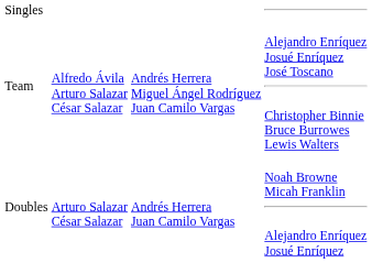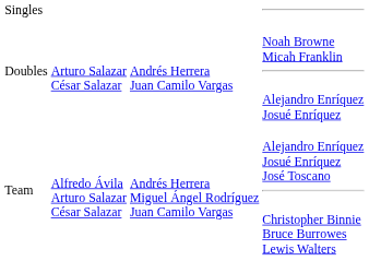rows swapped: Doubles <-> Team
